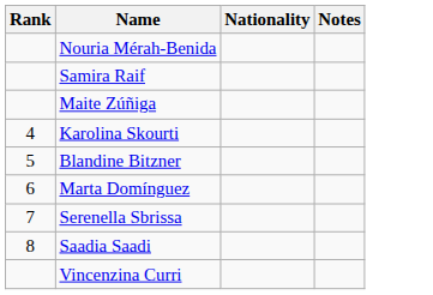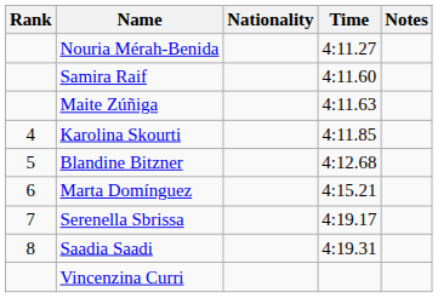+ column: Time | 4:11.27 | 4:11.60 | 4:11.63 | 4:11.85 | 4:12.68 | 4:15.21 | 4:19.17 | 4:19.31
